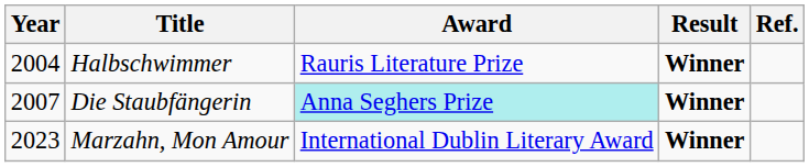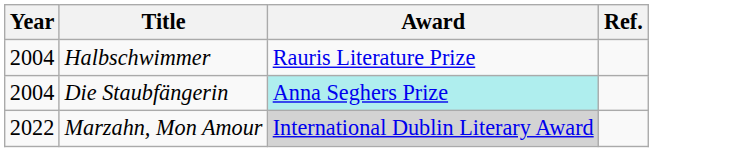- column: Result | Winner | Winner | Winner
Die Staubfängerin | Year: 2007 -> 2004
Marzahn, Mon Amour | Year: 2023 -> 2022
Marzahn, Mon Amour | Award: no background -> lightgrey background
